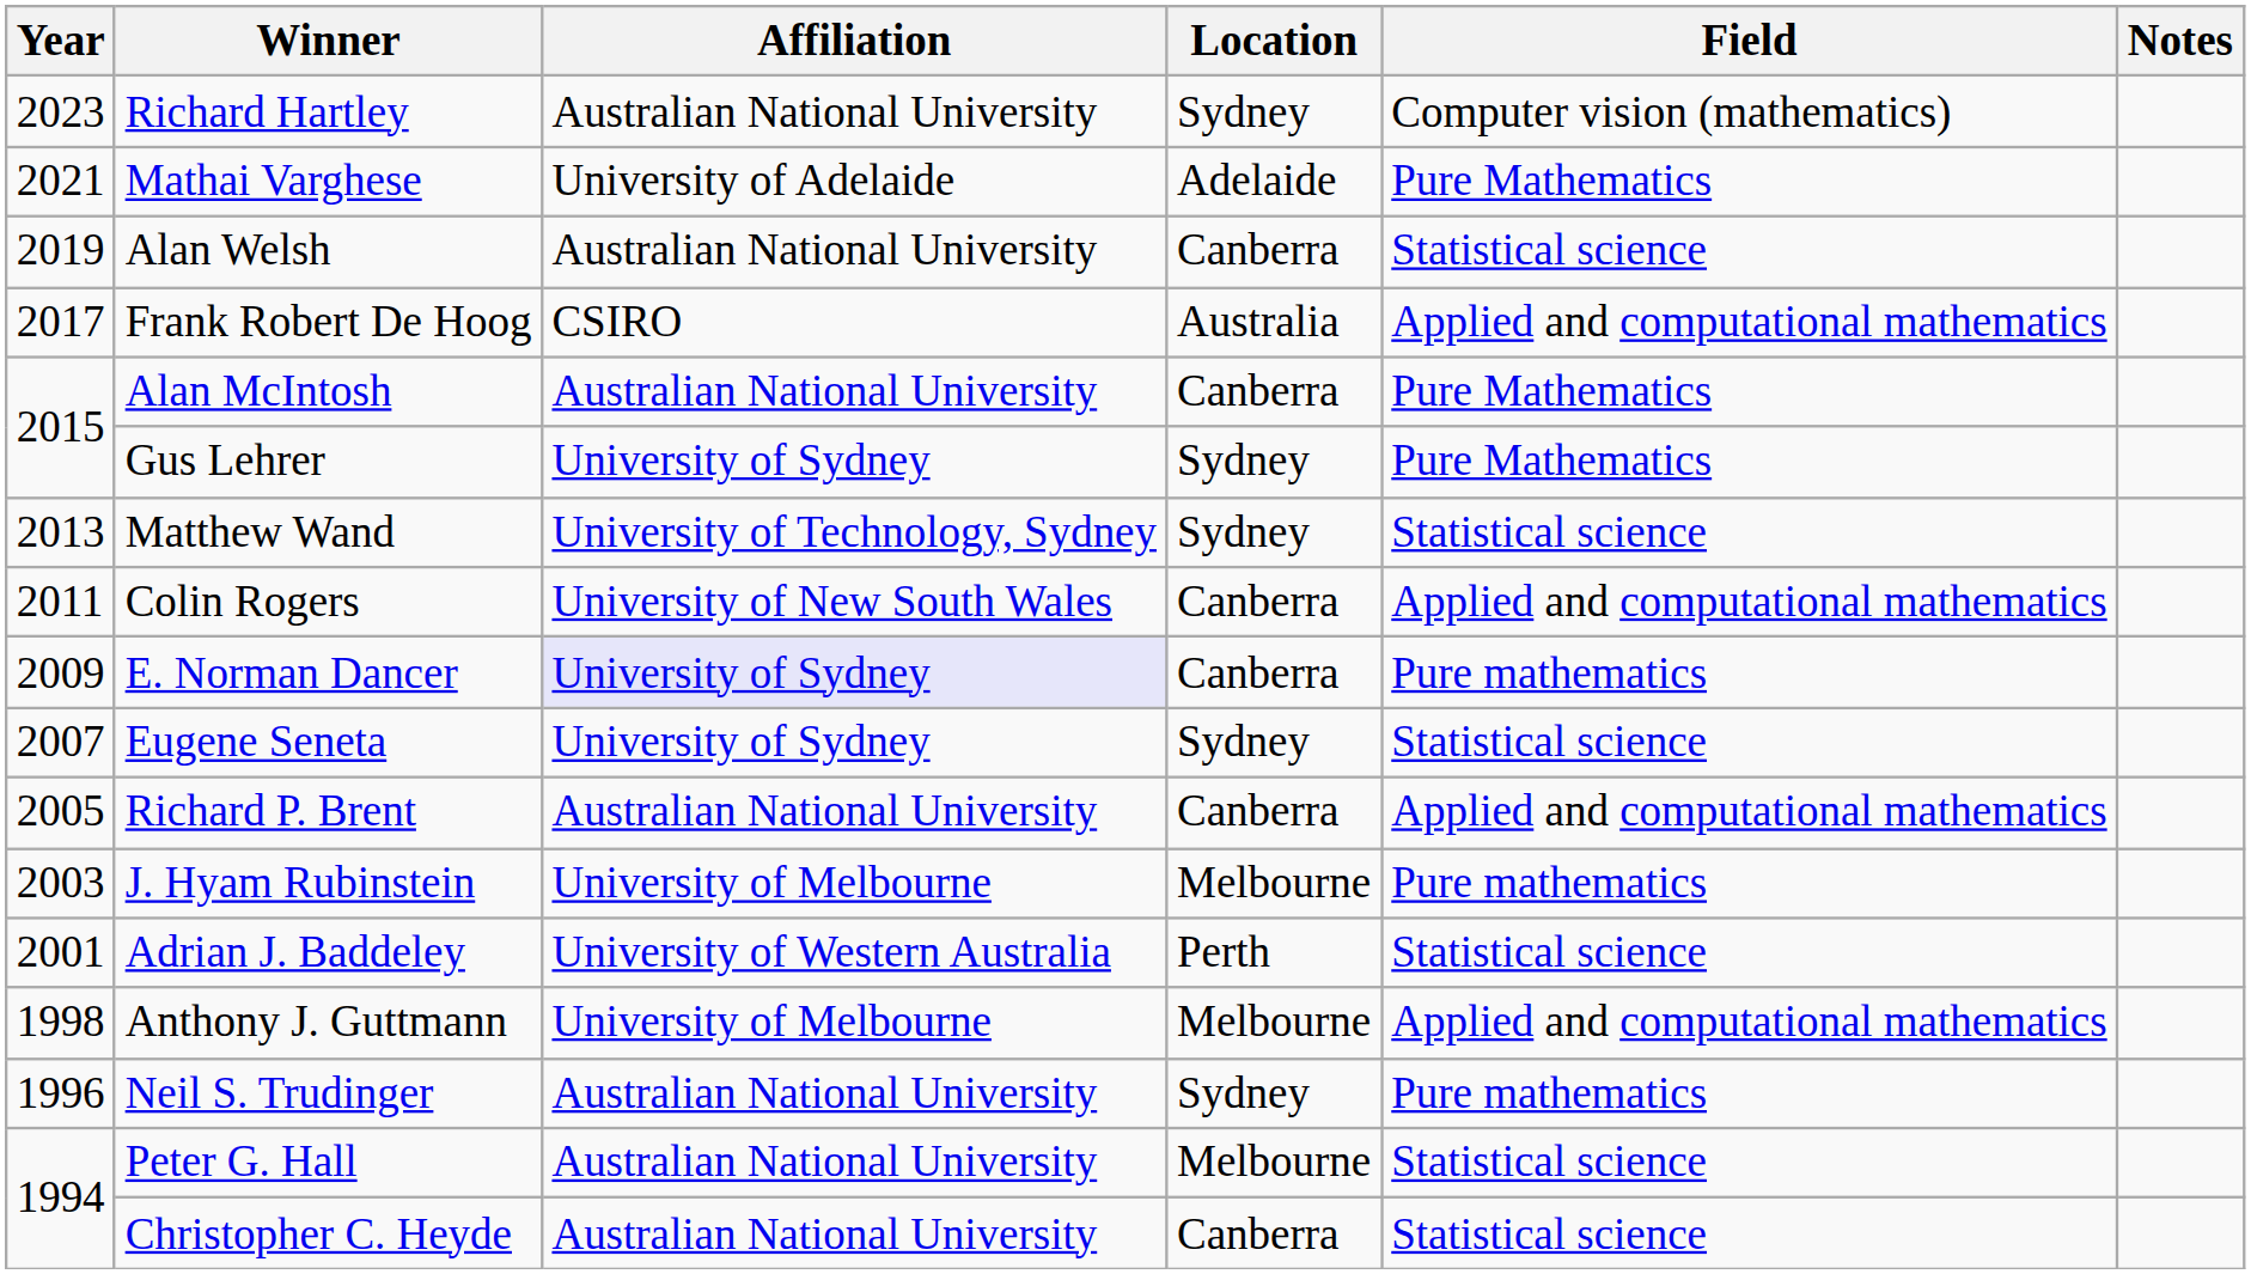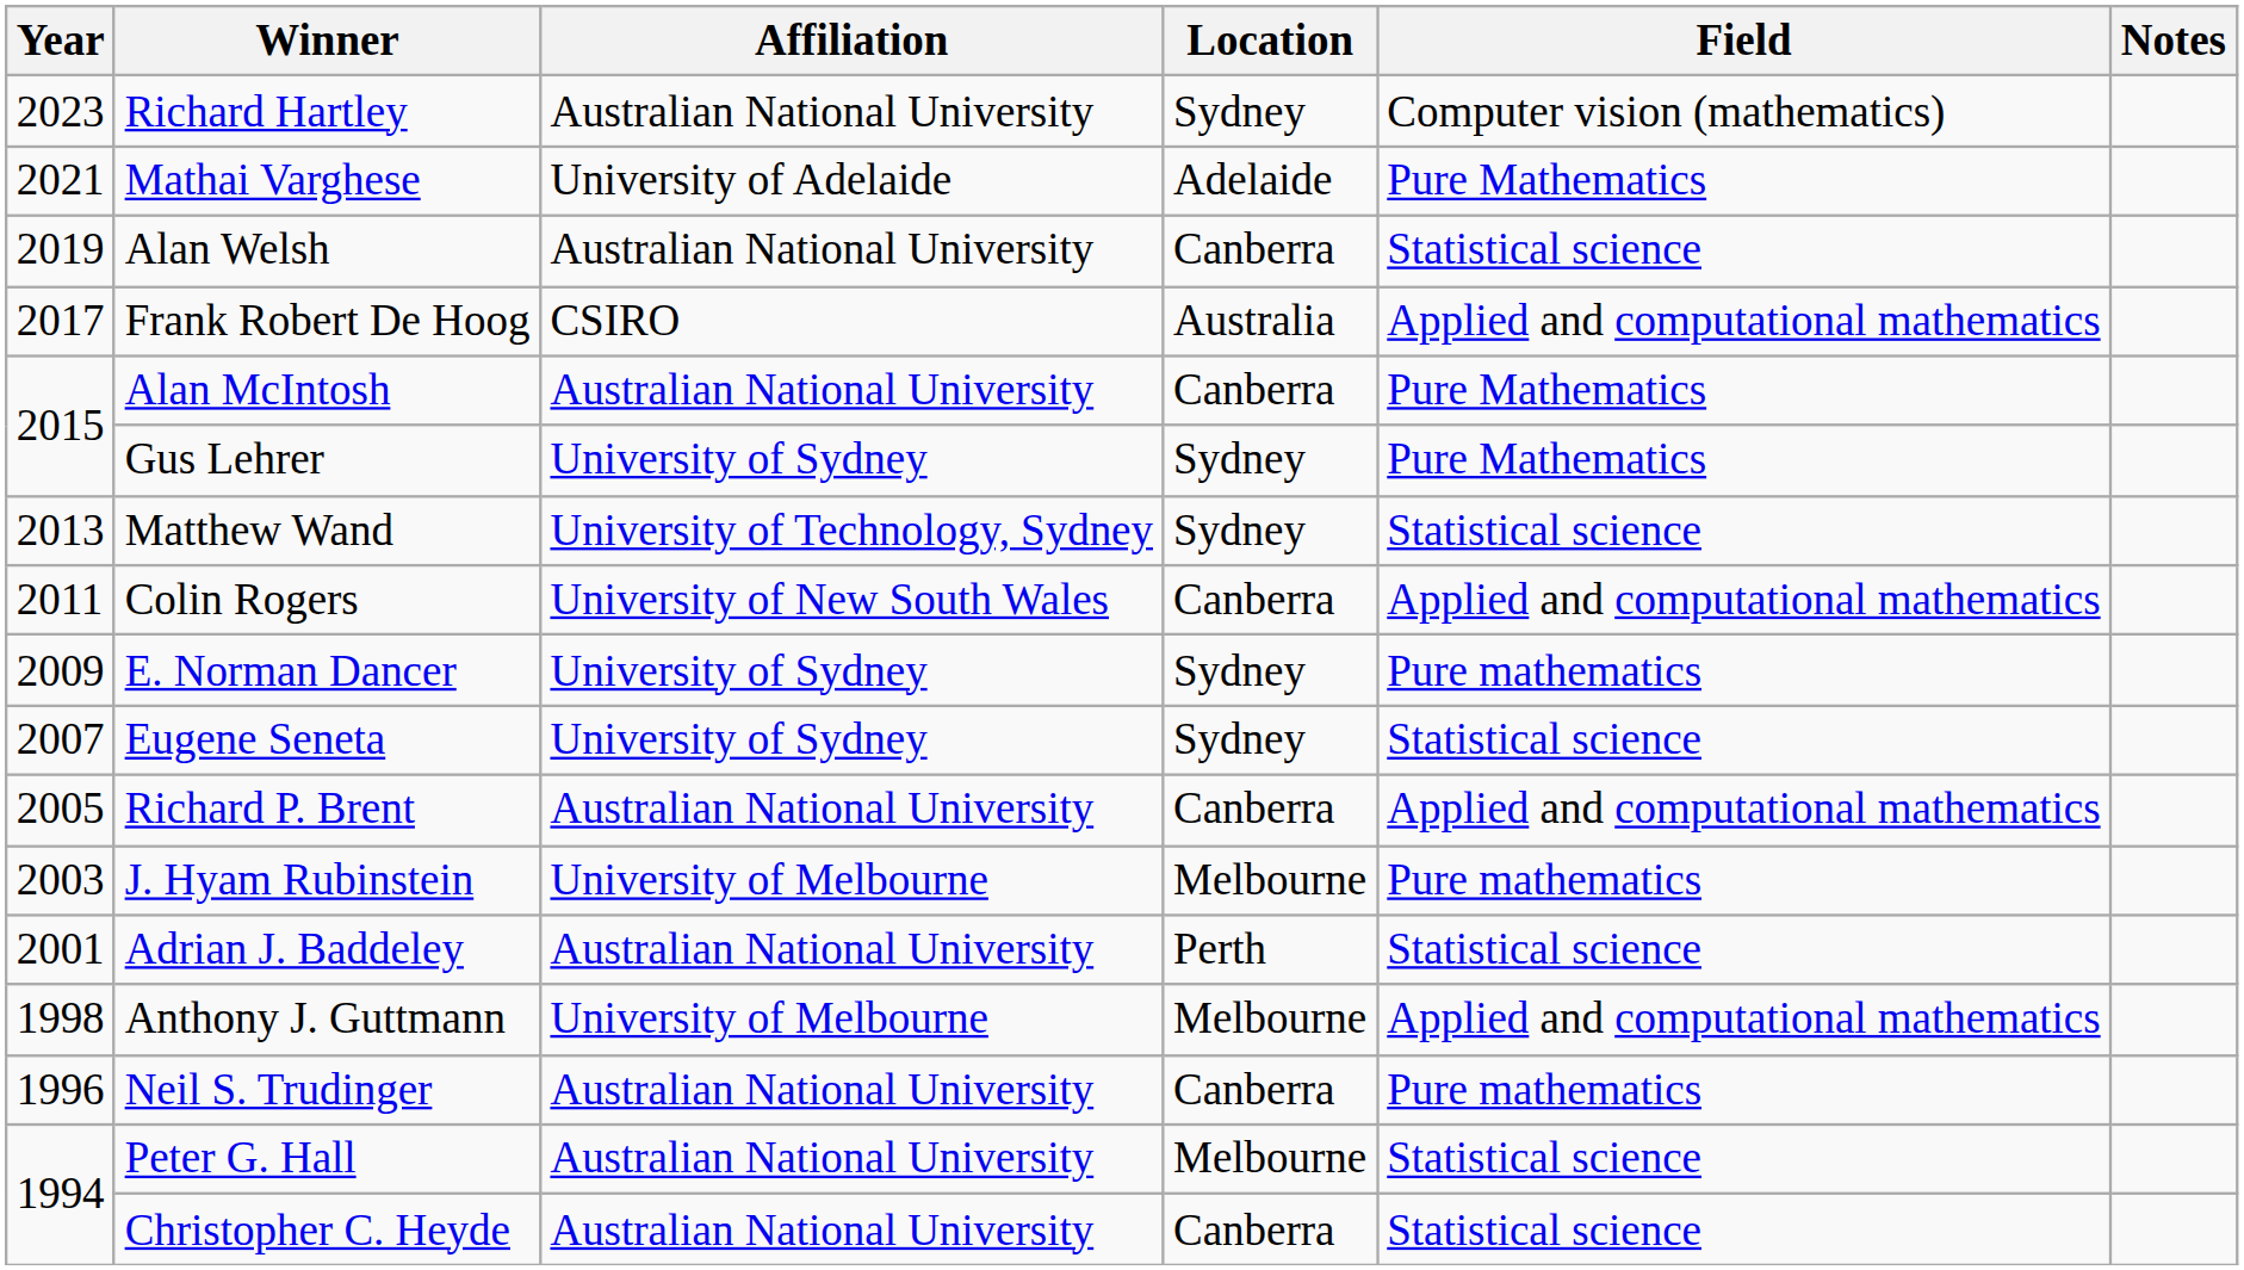E. Norman Dancer | Affiliation: lavender background -> no background
E. Norman Dancer | Location: Canberra -> Sydney
Adrian J. Baddeley | Affiliation: University of Western Australia -> Australian National University
Neil S. Trudinger | Location: Sydney -> Canberra
